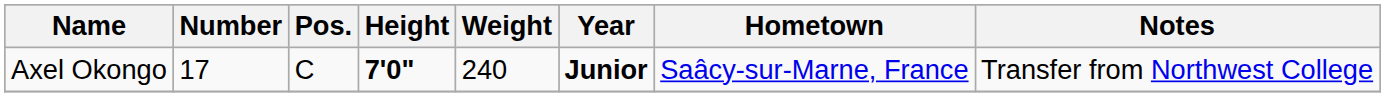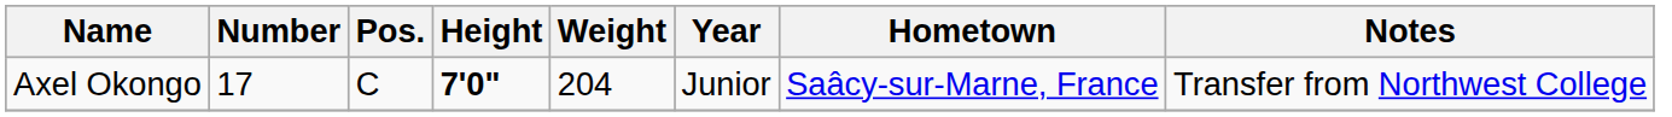Axel Okongo | Weight: 240 -> 204
Axel Okongo | Year: bold -> normal
